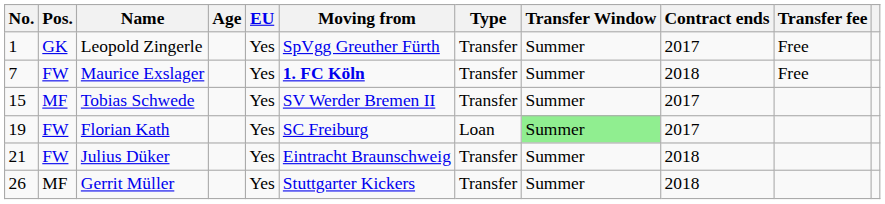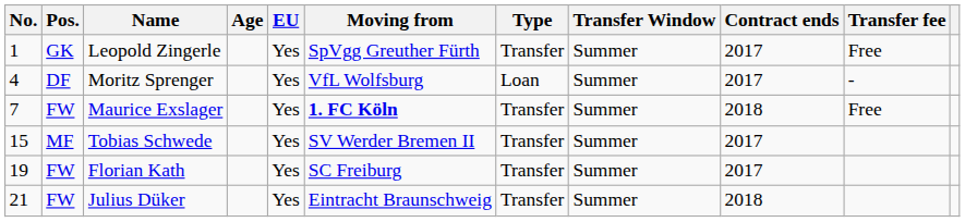+ row: 4 | DF | Moritz Sprenger | Yes | VfL Wolfsburg | Loan | Summer | 2017 | -
Florian Kath | Type: Loan -> Transfer
Florian Kath | Transfer Window: lightgreen background -> no background
- row: 26 | MF | Gerrit Müller | Yes | Stuttgarter Kickers | Transfer | Summer | 2018
